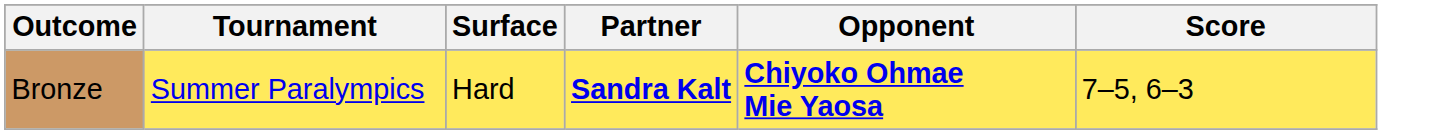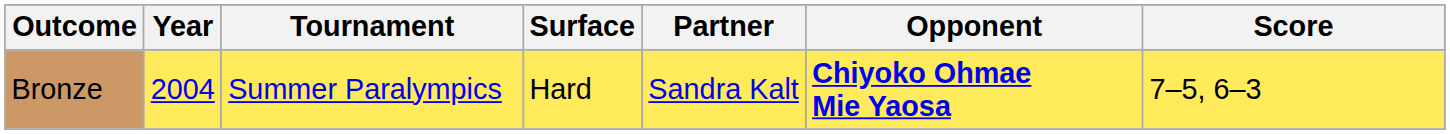+ column: Year | 2004
Bronze | Partner: bold -> normal
